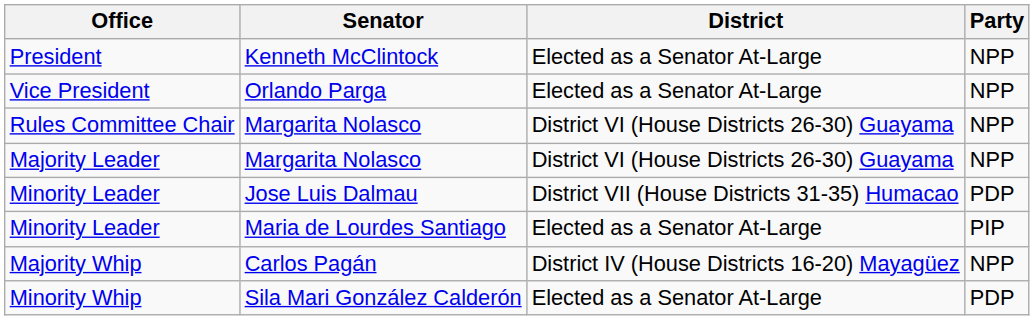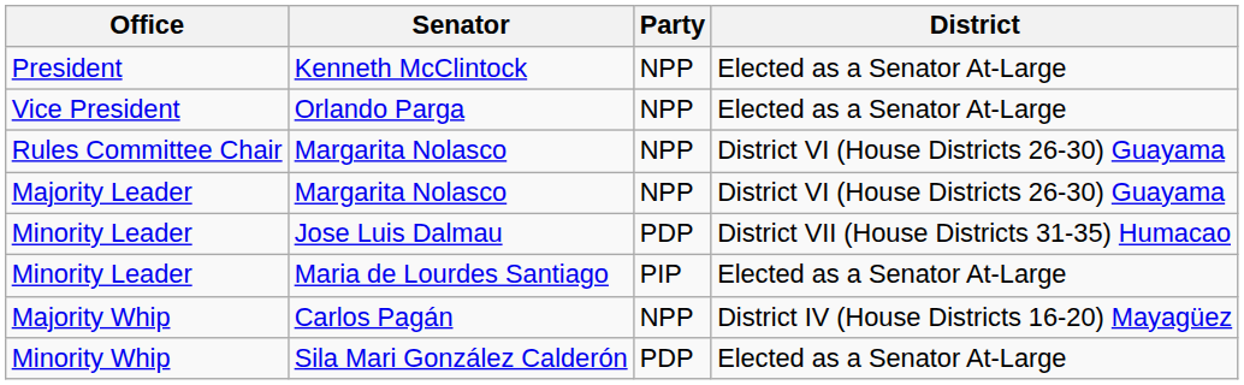columns swapped: Party <-> District
